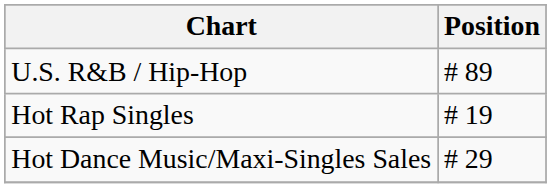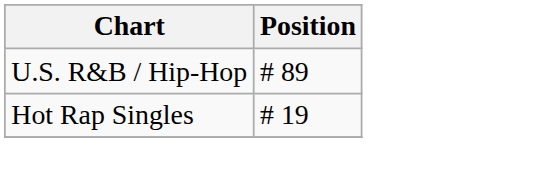- row: Hot Dance Music/Maxi-Singles Sales | # 29
